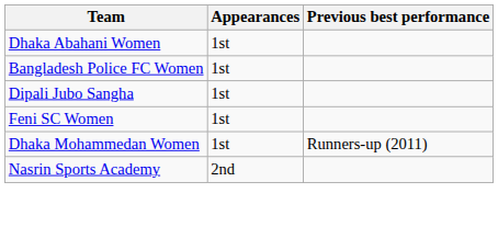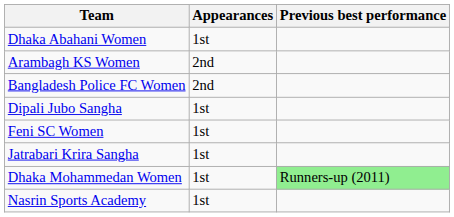+ row: Arambagh KS Women | 2nd
Bangladesh Police FC Women | Appearances: 1st -> 2nd
+ row: Jatrabari Krira Sangha | 1st
Dhaka Mohammedan Women | Previous best performance: no background -> lightgreen background
Nasrin Sports Academy | Appearances: 2nd -> 1st
